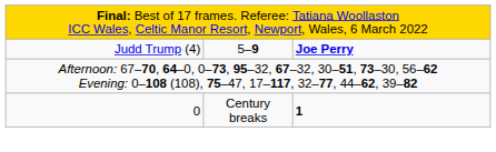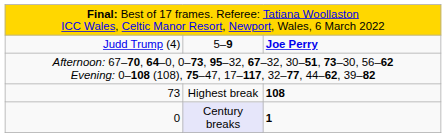+ row: 73 | Highest break | 108
0 | column 2: no background -> lavender background
